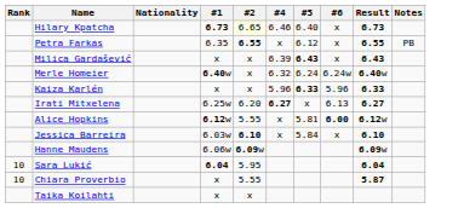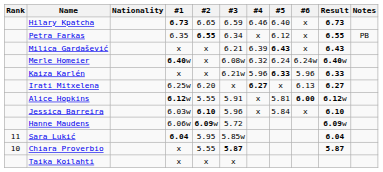+ column: #3 | 6.59 | 6.34 | 6.21 | 6.08w | 6.21w | x | 5.91 | 5.96 | 5.72 | 5.85w | 5.87 | x
Hilary Kpatcha | #2: lightyellow background -> no background
Sara Lukić | Rank: 10 -> 11
